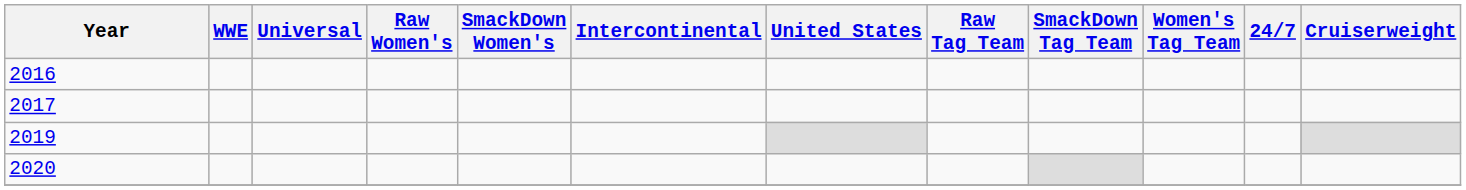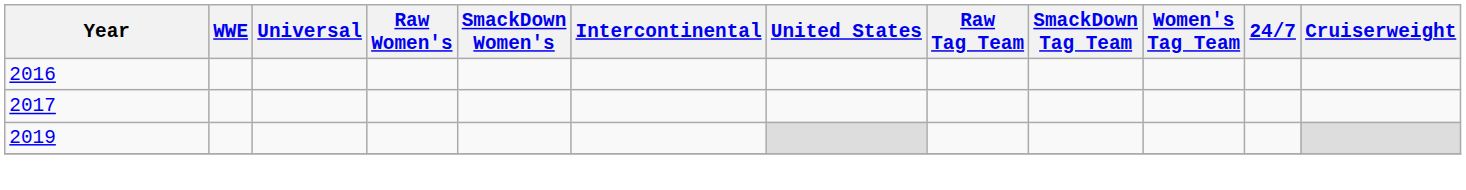- row: 2020
